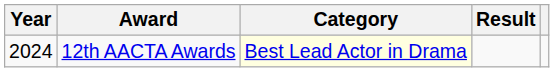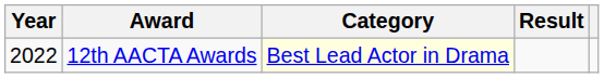12th AACTA Awards | Year: 2024 -> 2022
